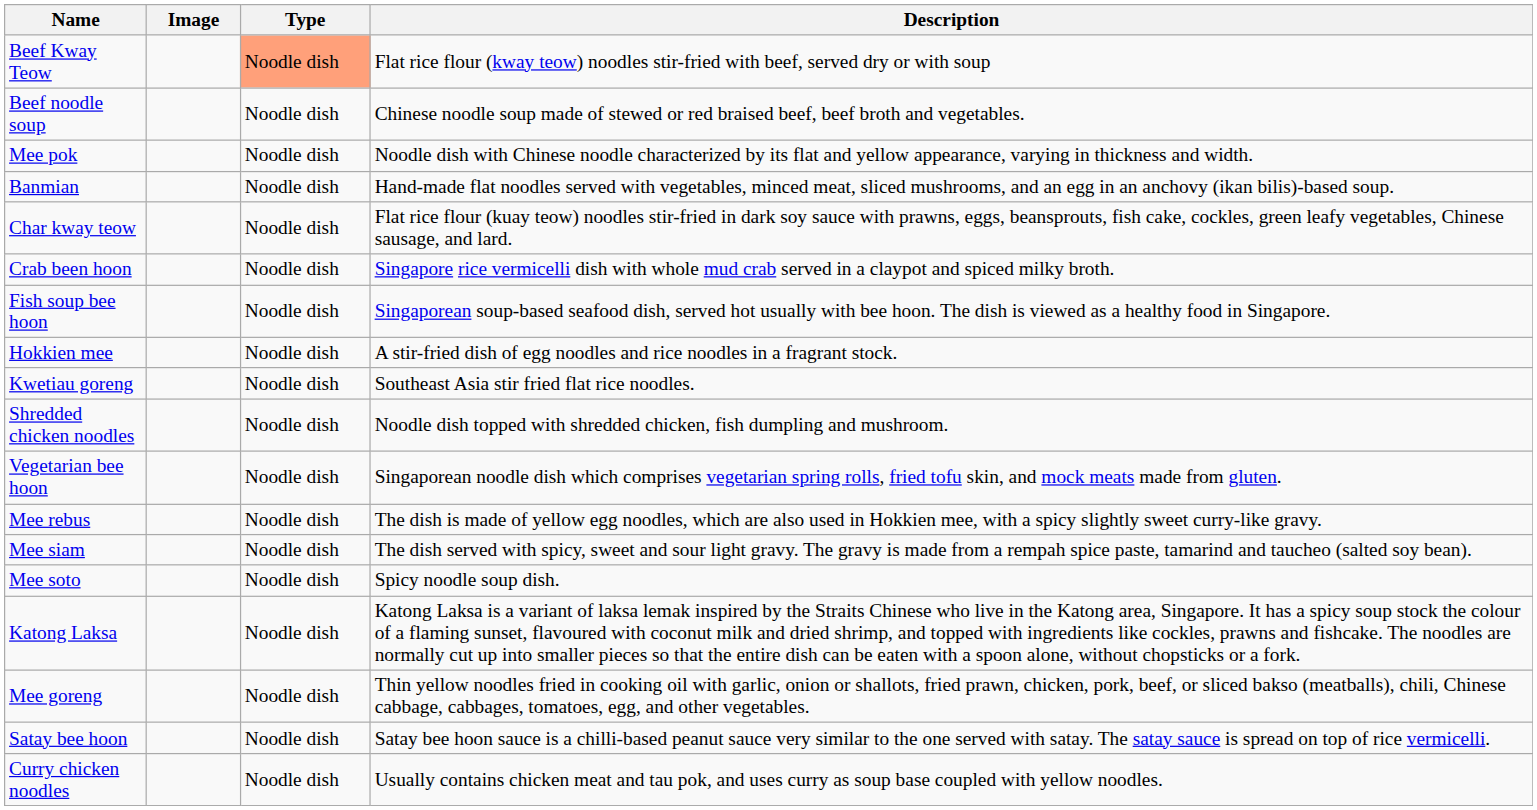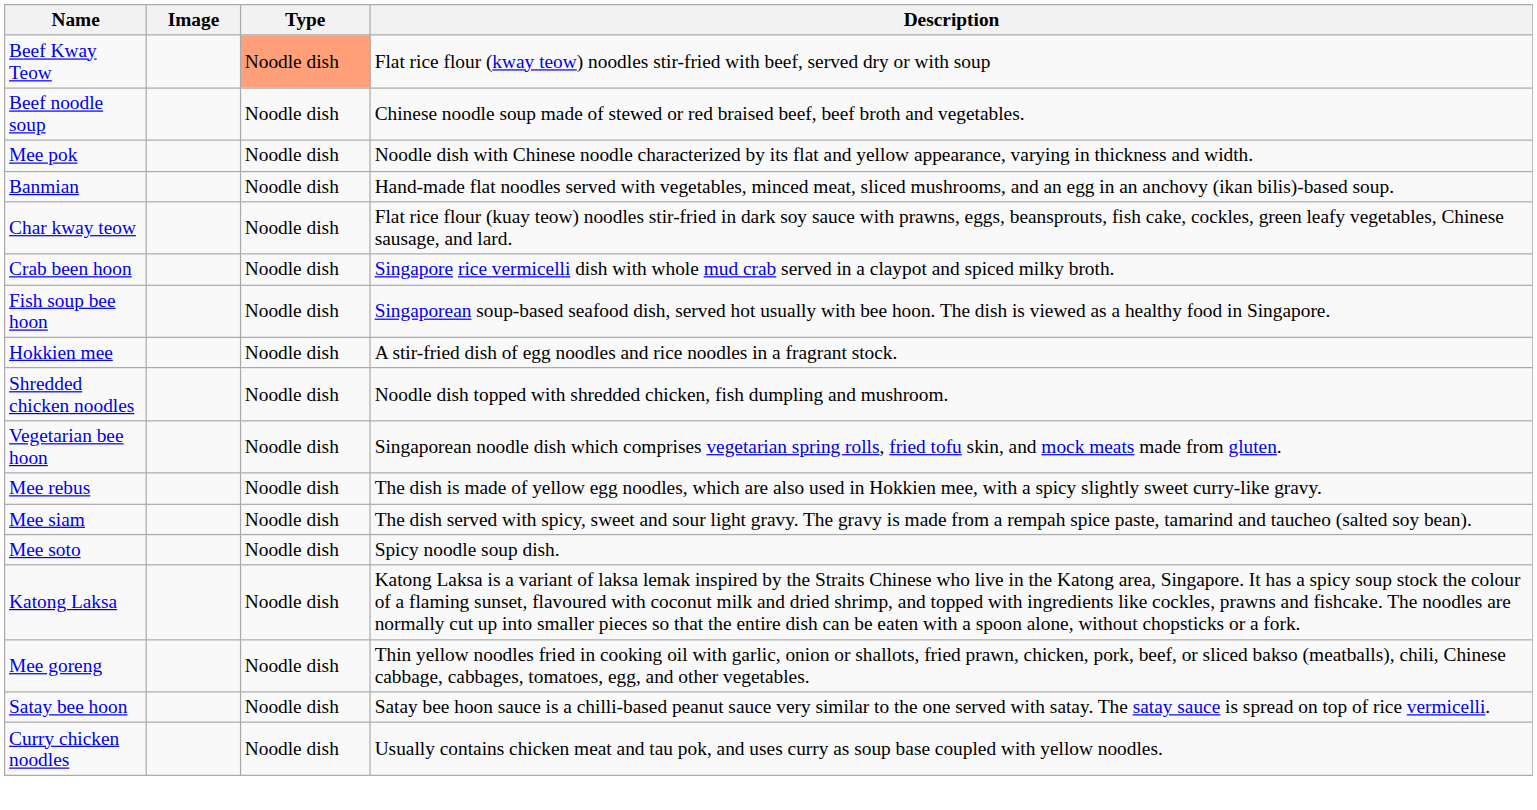- row: Kwetiau goreng | Noodle dish | Southeast Asia stir fried flat rice noodles.
